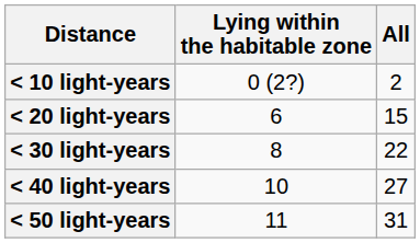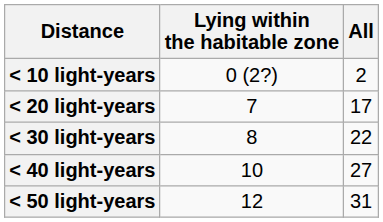< 20 light-years | Lying within the habitable zone: 6 -> 7
< 20 light-years | All: 15 -> 17
< 50 light-years | Lying within the habitable zone: 11 -> 12
